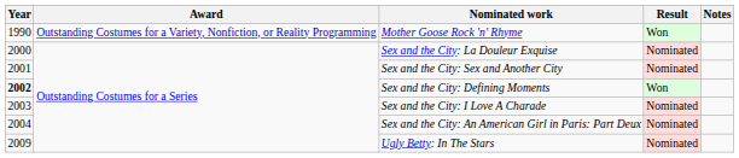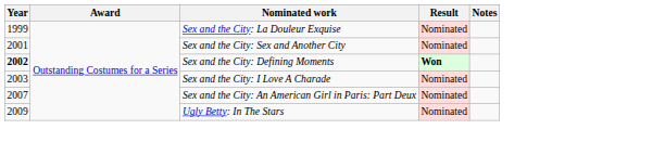- row: 1990 | Outstanding Costumes for a Variety, Nonfiction, or Reality Programming | Mother Goose Rock 'n' Rhyme | Won
Sex and the City: La Douleur Exquise | Year: 2000 -> 1999
Sex and the City: Defining Moments | Result: normal -> bold
Sex and the City: An American Girl in Paris: Part Deux | Year: 2004 -> 2007
